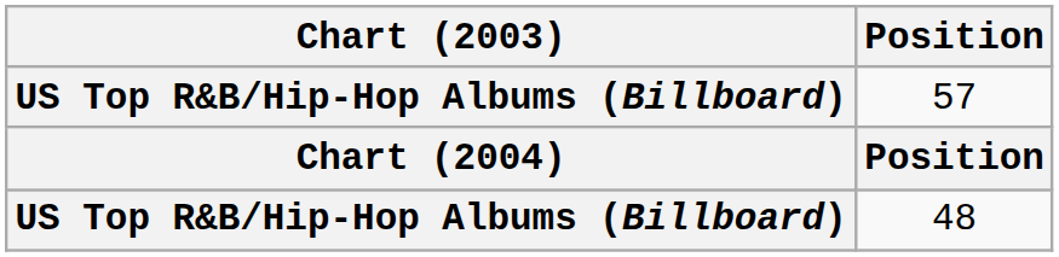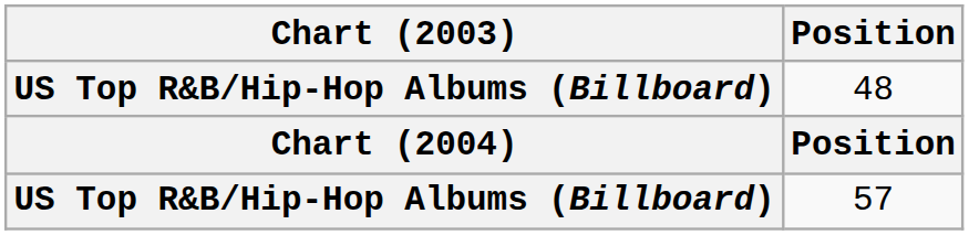rows swapped: 48 <-> 57
